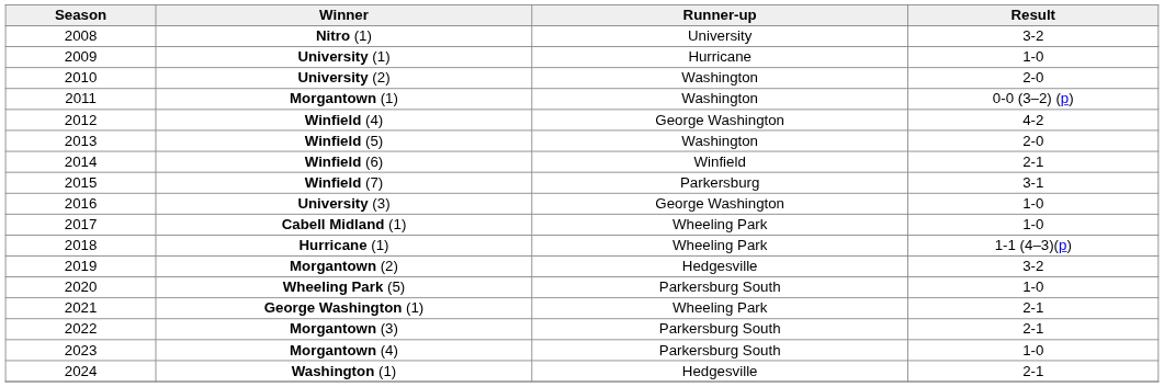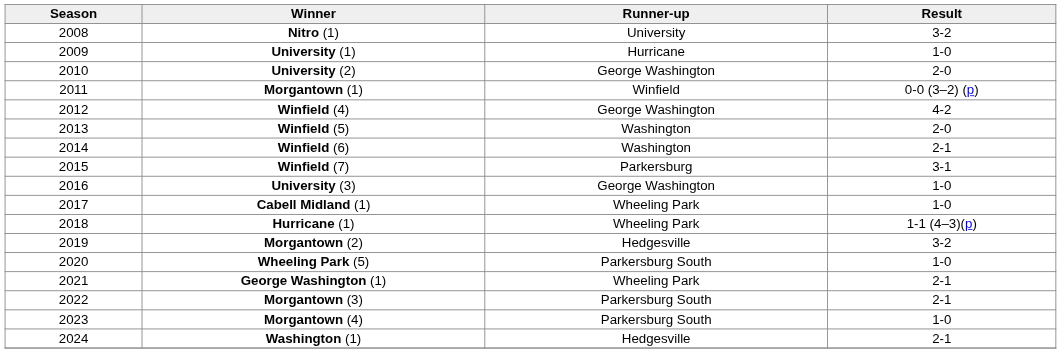University (2) | Runner-up: Washington -> George Washington
Morgantown (1) | Runner-up: Washington -> Winfield
Winfield (6) | Runner-up: Winfield -> Washington
